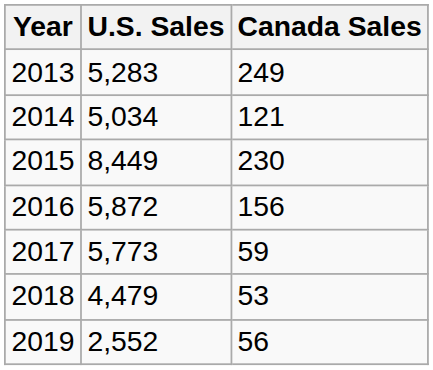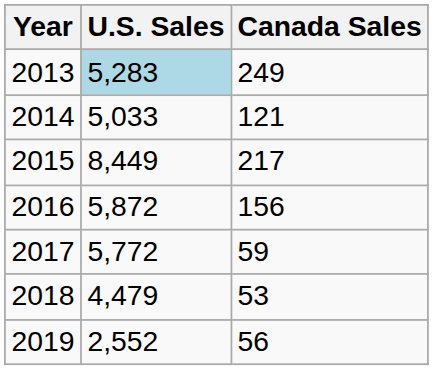2013 | U.S. Sales: no background -> lightblue background
2014 | U.S. Sales: 5,034 -> 5,033
2015 | Canada Sales: 230 -> 217
2017 | U.S. Sales: 5,773 -> 5,772
